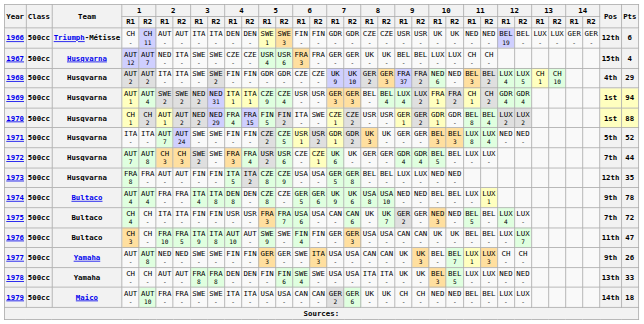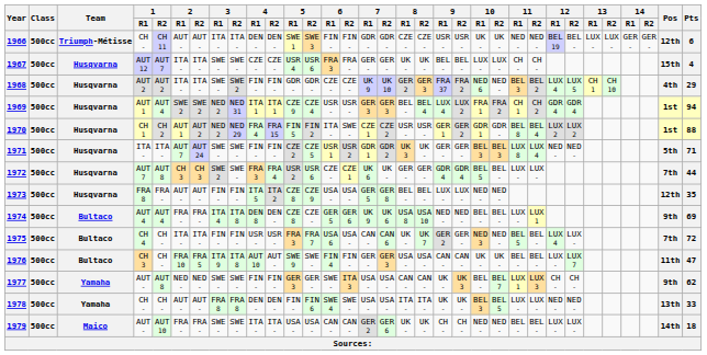1967 | 2 / R1: NED - -> ITA -
1971 | Pts: 52 -> 71
1974 | Pts: 78 -> 69
1977 | Pts: 26 -> 62
